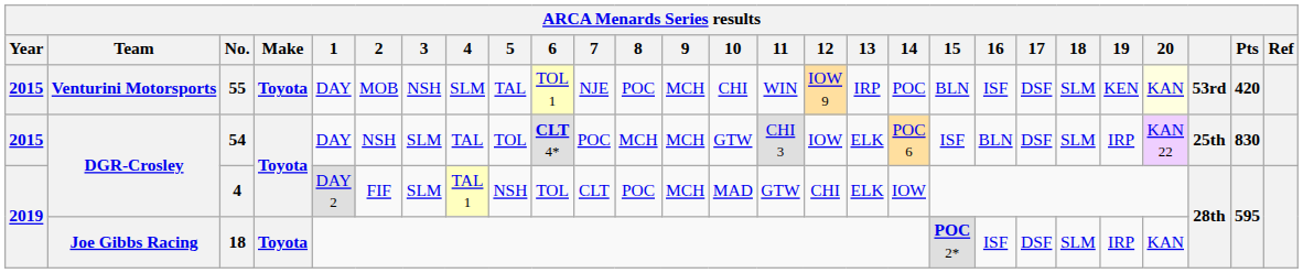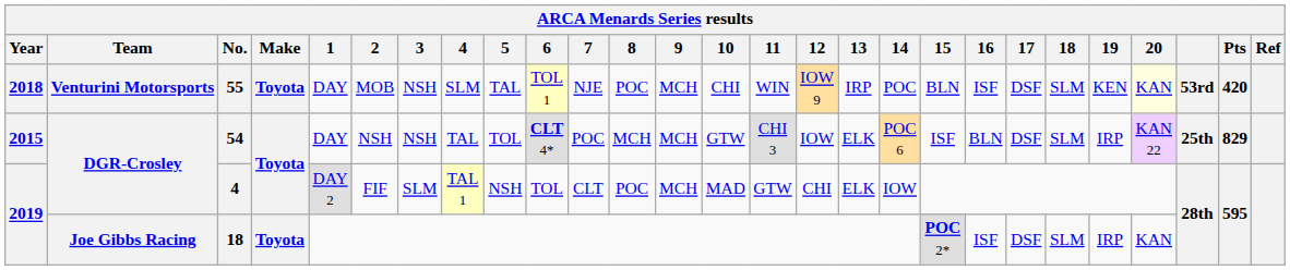55 | Year: 2015 -> 2018
54 | 3: SLM -> NSH
54 | Pts: 830 -> 829
